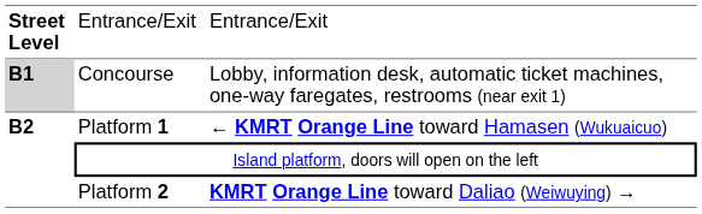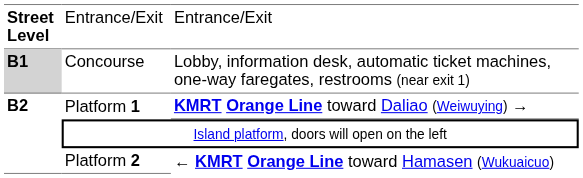Platform 1 | column 3: ← KMRT Orange Line toward Hamasen (Wukuaicuo) -> KMRT Orange Line toward Daliao (Weiwuying) →
Platform 2 | column 3: KMRT Orange Line toward Daliao (Weiwuying) → -> ← KMRT Orange Line toward Hamasen (Wukuaicuo)
